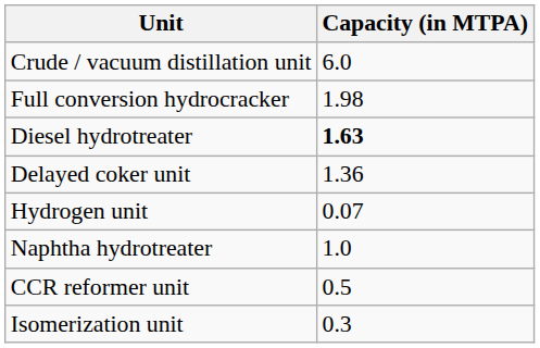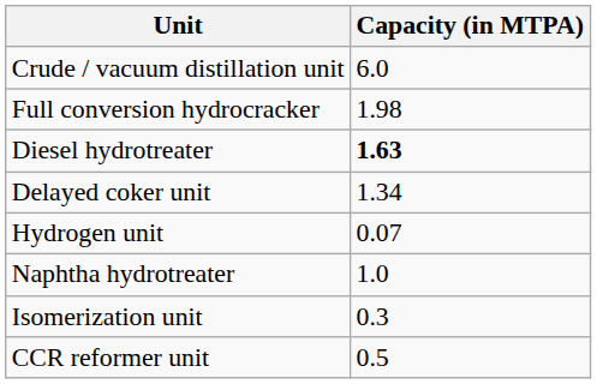Delayed coker unit | Capacity (in MTPA): 1.36 -> 1.34
rows swapped: CCR reformer unit <-> Isomerization unit
